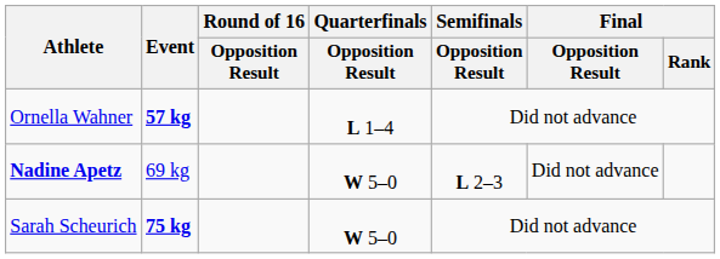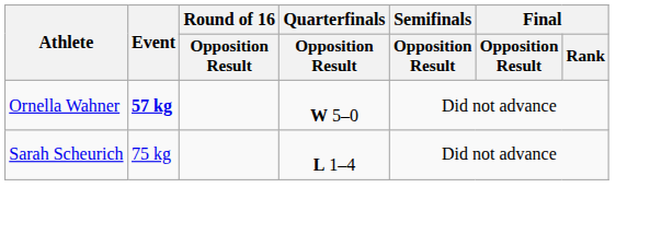Ornella Wahner | Quarterfinals / Opposition Result: L 1–4 -> W 5–0
- row: Nadine Apetz | 69 kg | W 5–0 | L 2–3 | Did not advance
Sarah Scheurich | Event: bold -> normal
Sarah Scheurich | Quarterfinals / Opposition Result: W 5–0 -> L 1–4
